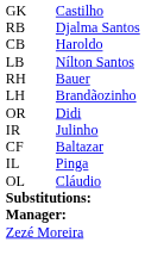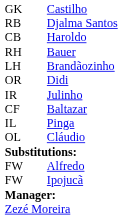- row: LB | Nílton Santos
+ row: FW | Alfredo
+ row: FW | Ipojucã
